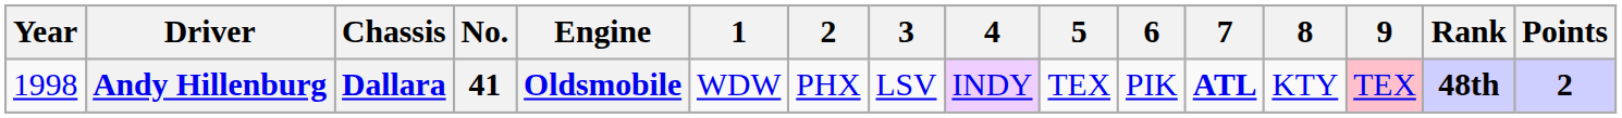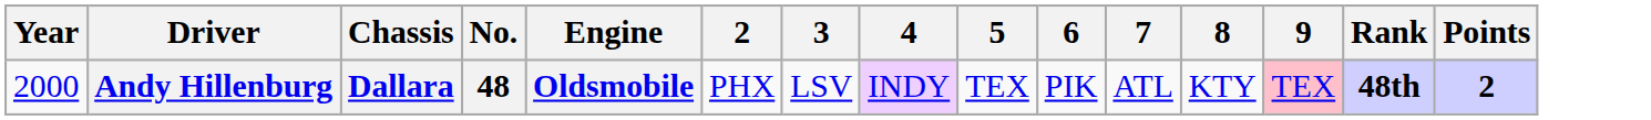- column: 1 | WDW
Andy Hillenburg | Year: 1998 -> 2000
Andy Hillenburg | No.: 41 -> 48
Andy Hillenburg | 7: bold -> normal
